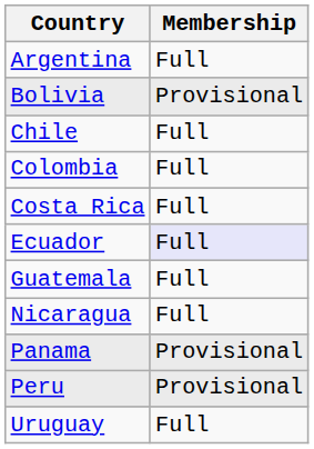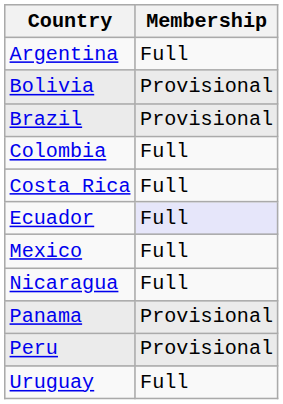+ row: Brazil | Provisional
- row: Chile | Full
- row: Guatemala | Full
+ row: Mexico | Full
